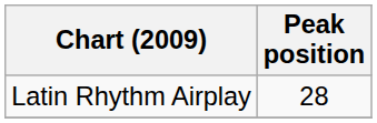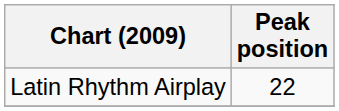Latin Rhythm Airplay | Peak position: 28 -> 22
